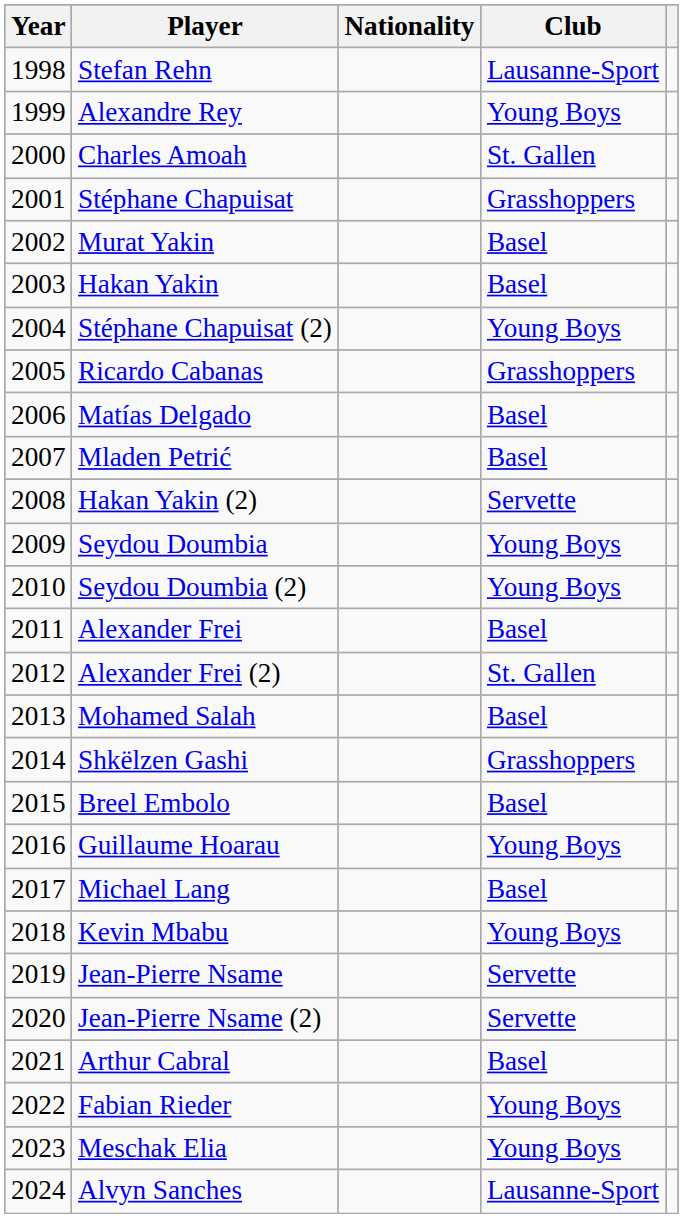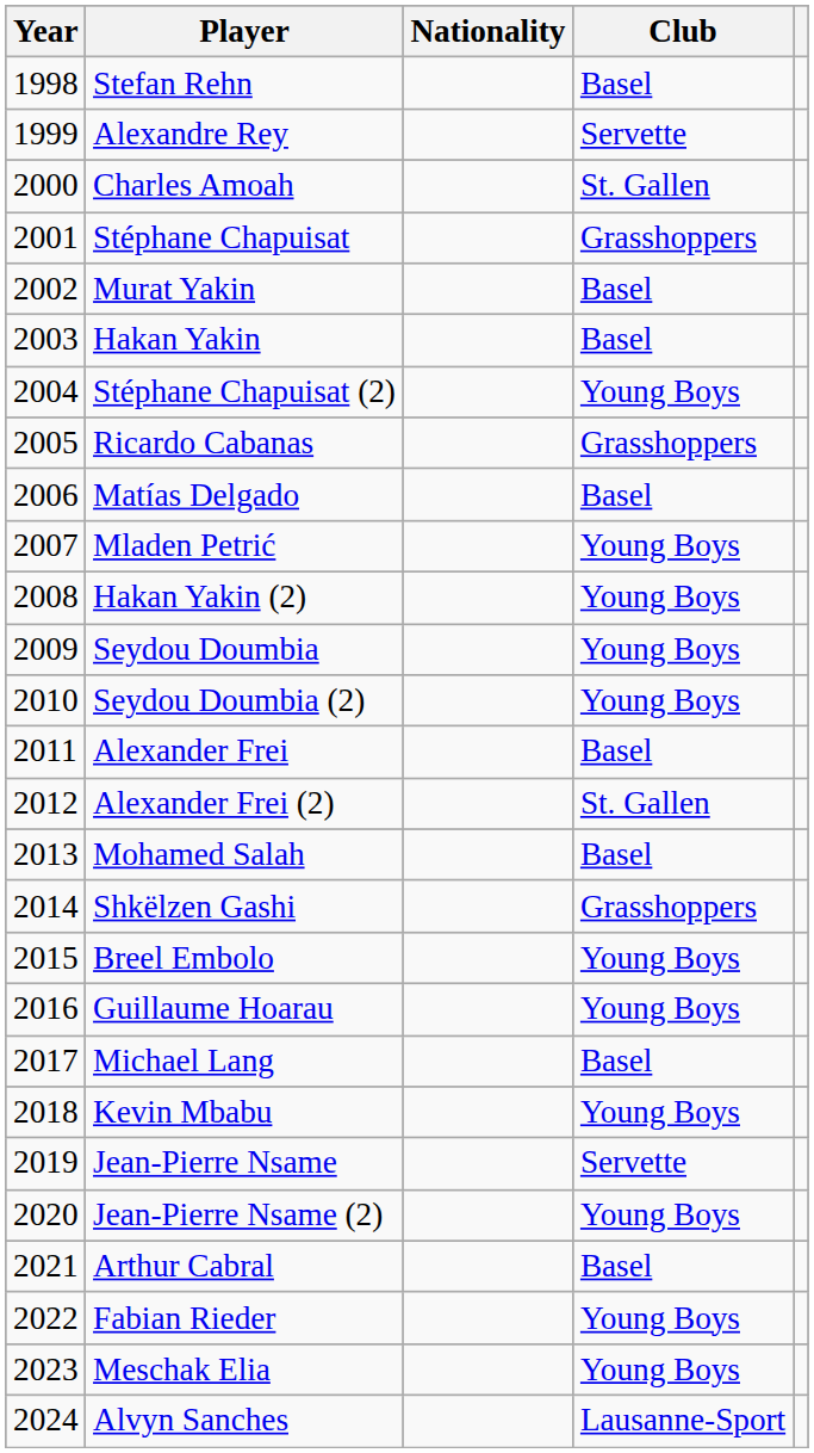Stefan Rehn | Club: Lausanne-Sport -> Basel
Alexandre Rey | Club: Young Boys -> Servette
Mladen Petrić | Club: Basel -> Young Boys
Hakan Yakin (2) | Club: Servette -> Young Boys
Breel Embolo | Club: Basel -> Young Boys
Jean-Pierre Nsame (2) | Club: Servette -> Young Boys
